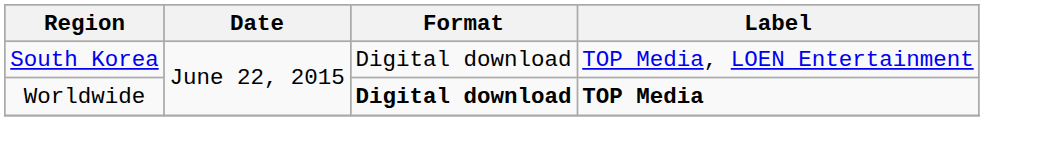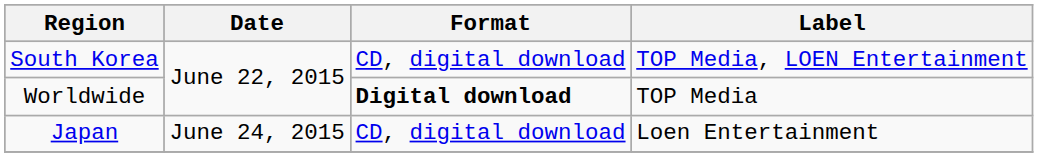South Korea | Format: Digital download -> CD, digital download
Worldwide | Label: bold -> normal
+ row: Japan | June 24, 2015 | CD, digital download | Loen Entertainment
